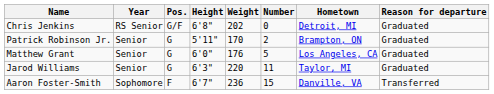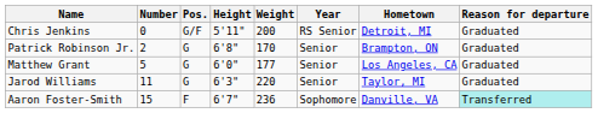columns swapped: Number <-> Year
Chris Jenkins | Height: 6'8" -> 5'11"
Chris Jenkins | Weight: 202 -> 200
Patrick Robinson Jr. | Height: 5'11" -> 6'8"
Matthew Grant | Weight: 176 -> 177
Aaron Foster-Smith | Reason for departure: no background -> paleturquoise background
